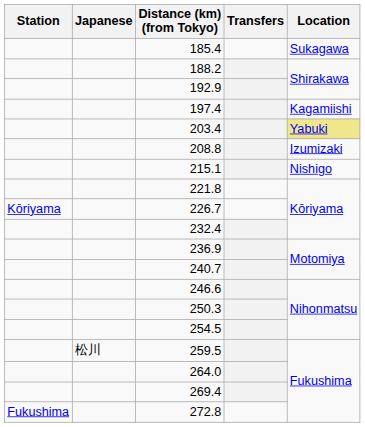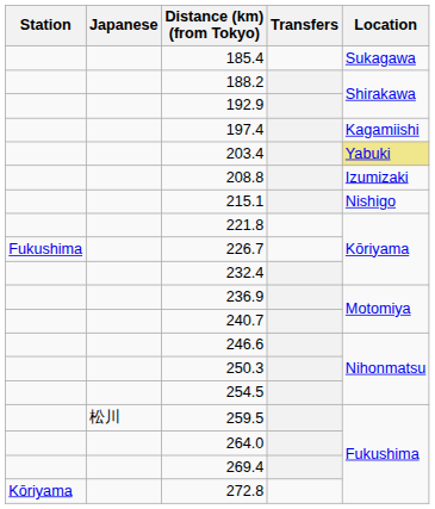226.7 | Station: Kōriyama -> Fukushima
272.8 | Station: Fukushima -> Kōriyama
